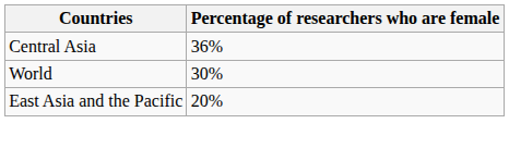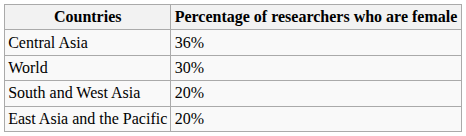+ row: South and West Asia | 20%
